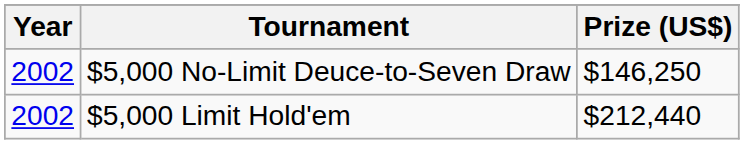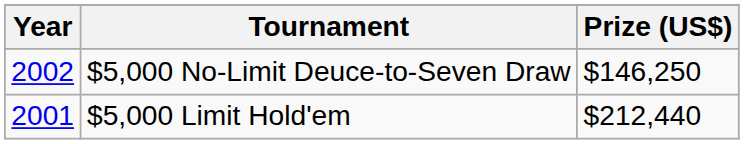$5,000 Limit Hold'em | Year: 2002 -> 2001
